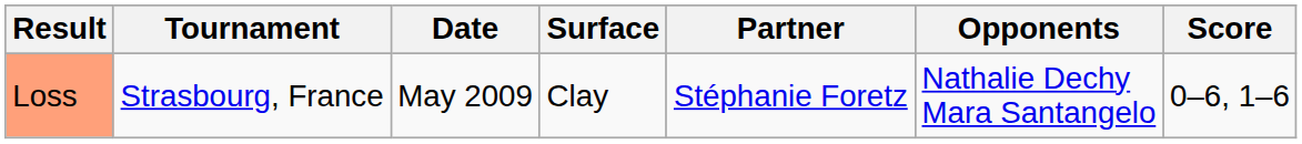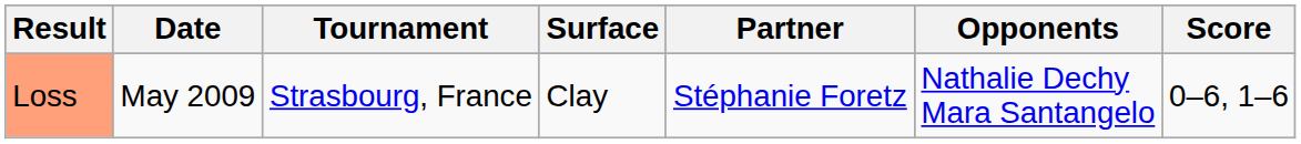columns swapped: Date <-> Tournament
